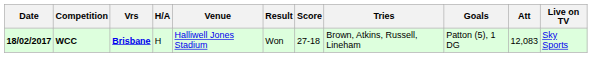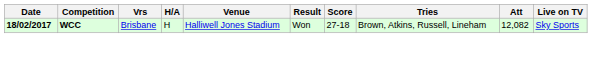- column: Goals | Patton (5), 1 DG
WCC | Vrs: bold -> normal
WCC | Att: 12,083 -> 12,082
